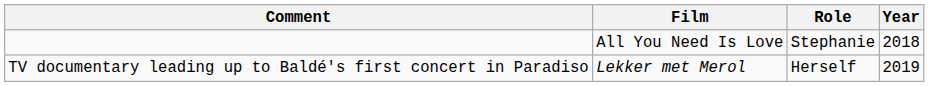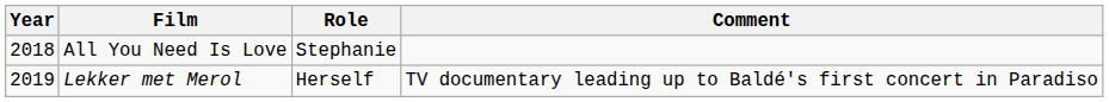columns swapped: Year <-> Comment
